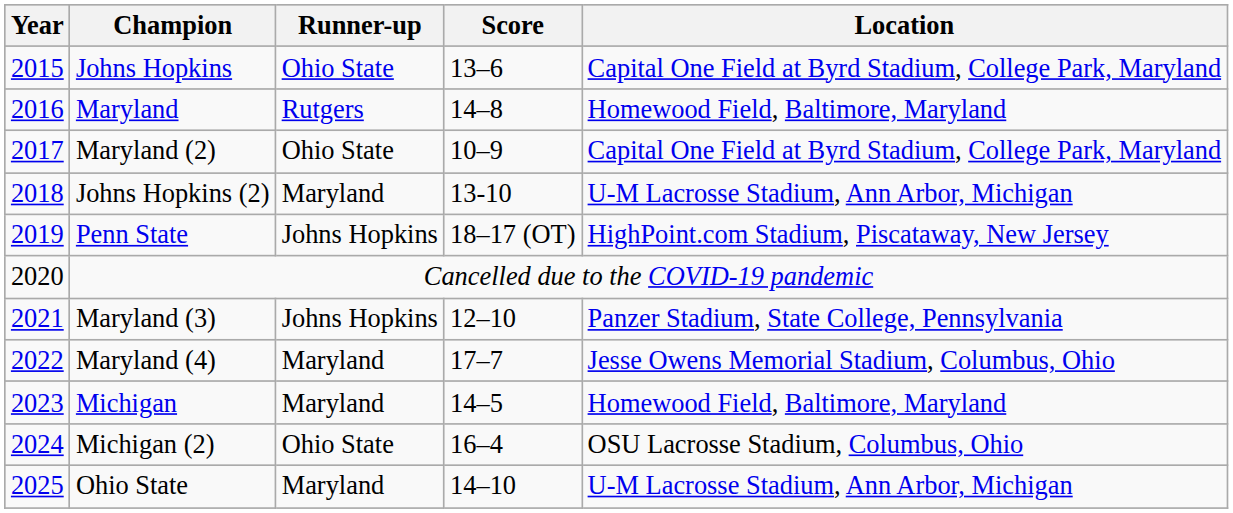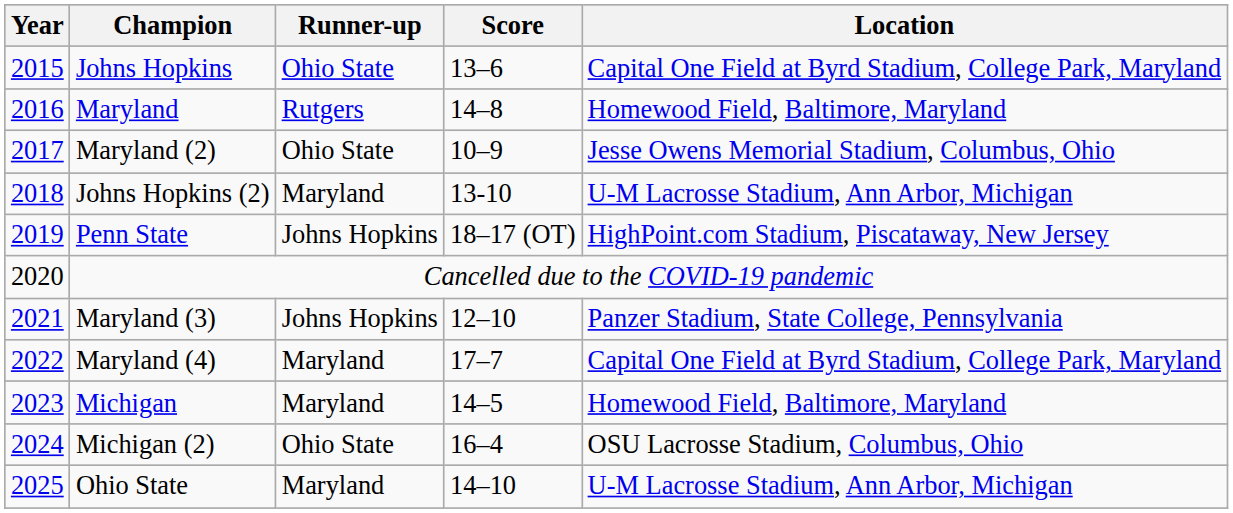Maryland (2) | Location: Capital One Field at Byrd Stadium, College Park, Maryland -> Jesse Owens Memorial Stadium, Columbus, Ohio
Maryland (4) | Location: Jesse Owens Memorial Stadium, Columbus, Ohio -> Capital One Field at Byrd Stadium, College Park, Maryland
